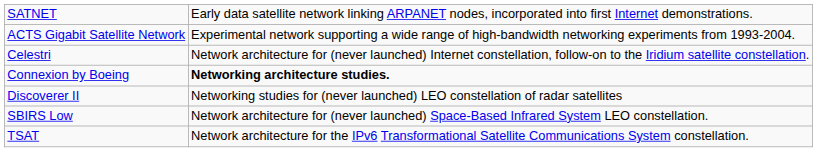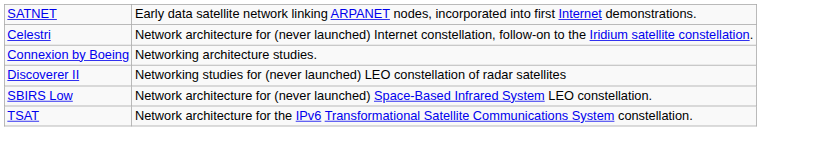- row: ACTS Gigabit Satellite Network | Experimental network supporting a wide range of high-bandwidth networking experiments from 1993-2004.
Connexion by Boeing | column 2: bold -> normal
